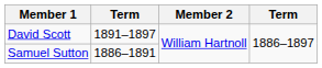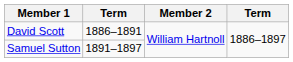David Scott | column 2: 1891–1897 -> 1886–1891
Samuel Sutton | column 2: 1886–1891 -> 1891–1897
